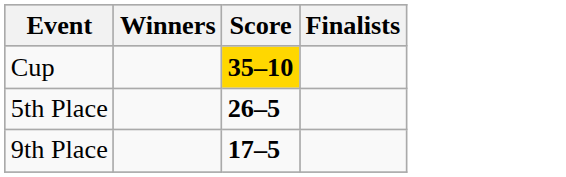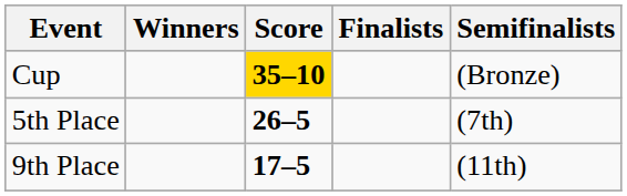+ column: Semifinalists | (Bronze) | (7th) | (11th)
